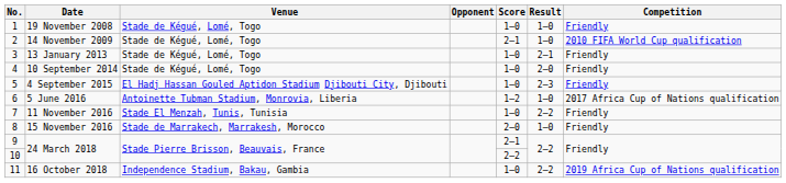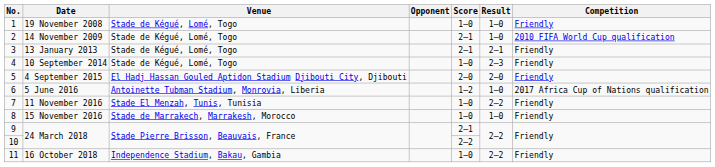13 January 2013 | Score: 1–0 -> 2–1
10 September 2014 | Result: 2–0 -> 2–3
4 September 2015 | Score: 1–0 -> 2–0
4 September 2015 | Result: 2–3 -> 2–0
15 November 2016 | Score: 2–0 -> 1–0
16 October 2018 | Competition: 2019 Africa Cup of Nations qualification -> Friendly
